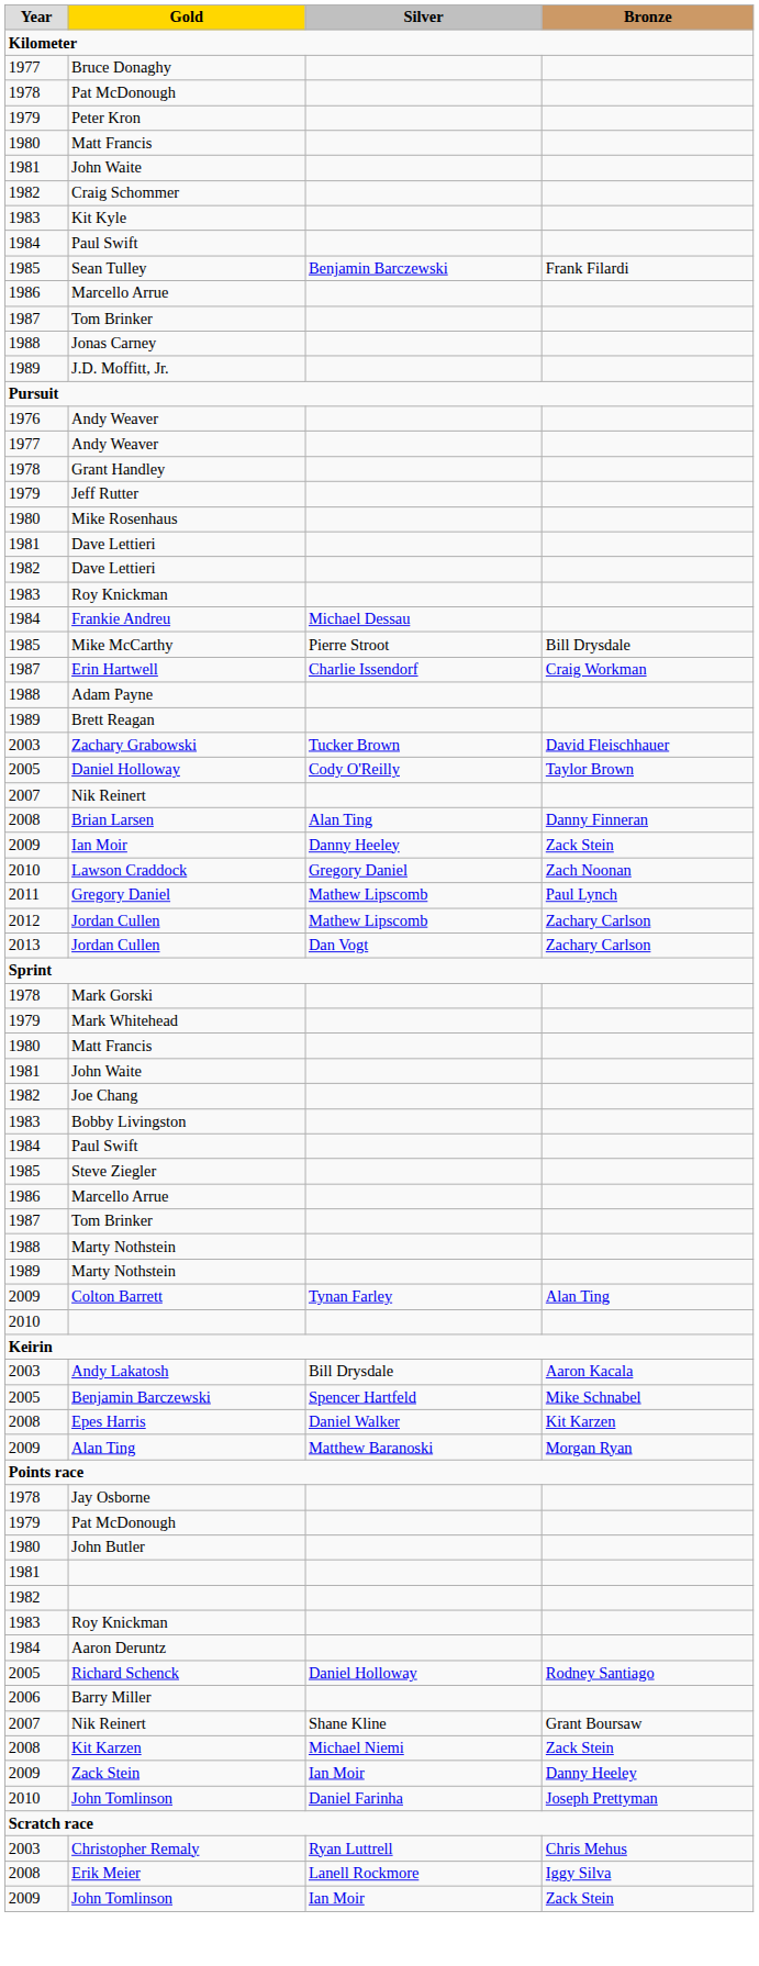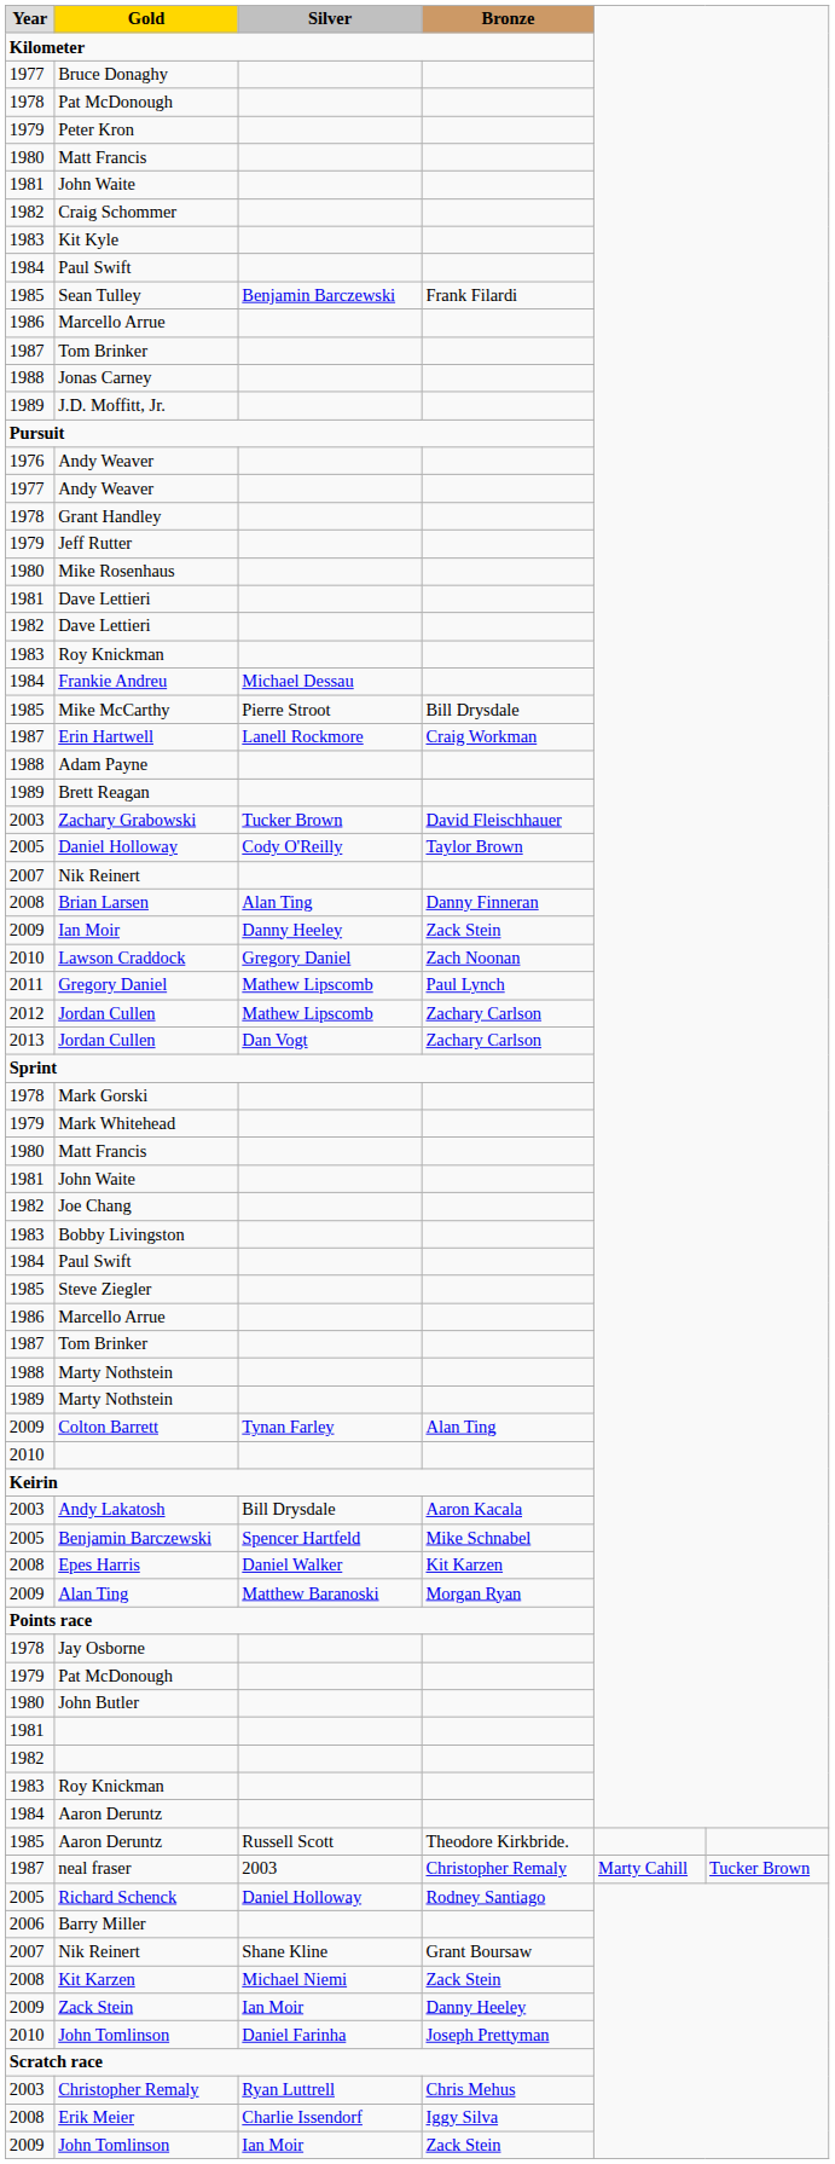Erin Hartwell | Silver: Charlie Issendorf -> Lanell Rockmore
+ row: 1985 | Aaron Deruntz | Russell Scott | Theodore Kirkbride.
+ row: 1987 | neal fraser | 2003 | Christopher Remaly | Marty Cahill | Tucker Brown
Erik Meier | Silver: Lanell Rockmore -> Charlie Issendorf
